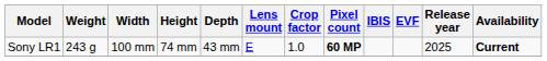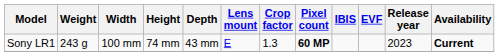Sony LR1 | Crop factor: 1.0 -> 1.3
Sony LR1 | Release year: 2025 -> 2023
